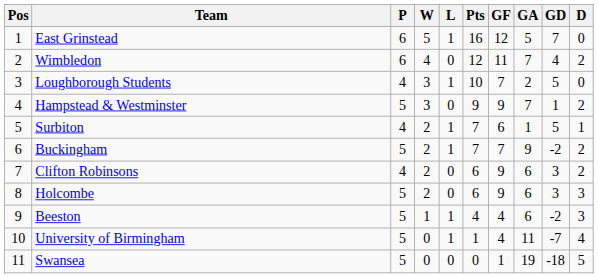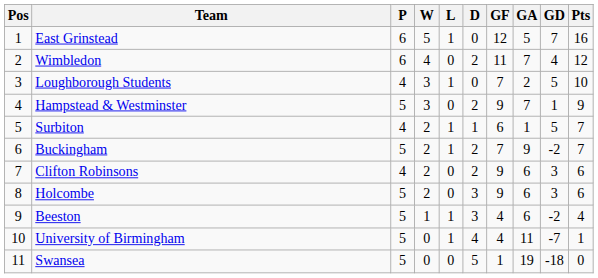columns swapped: D <-> Pts
